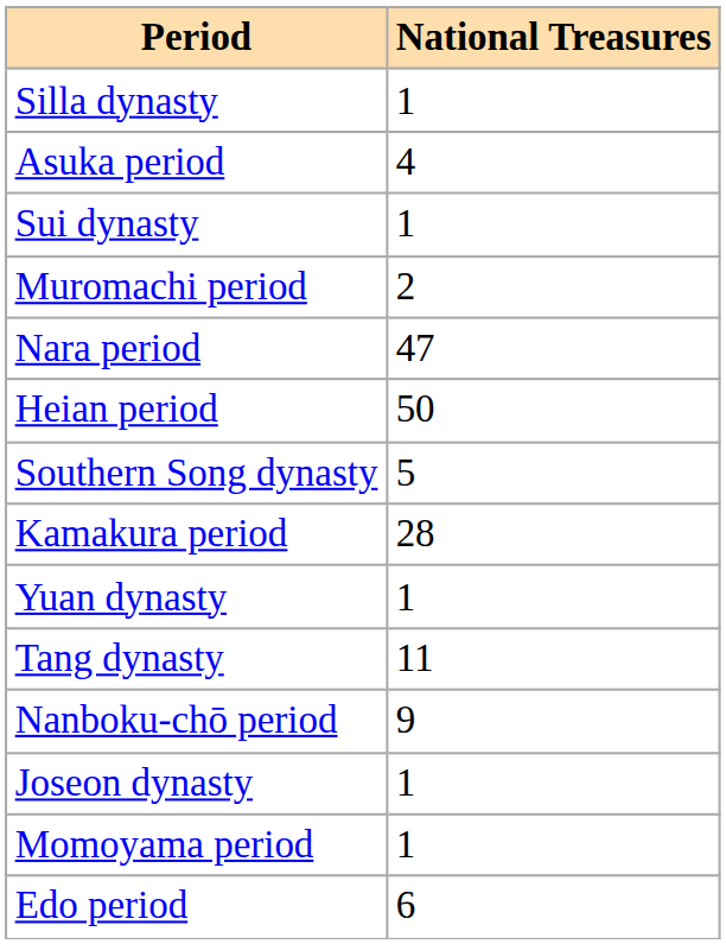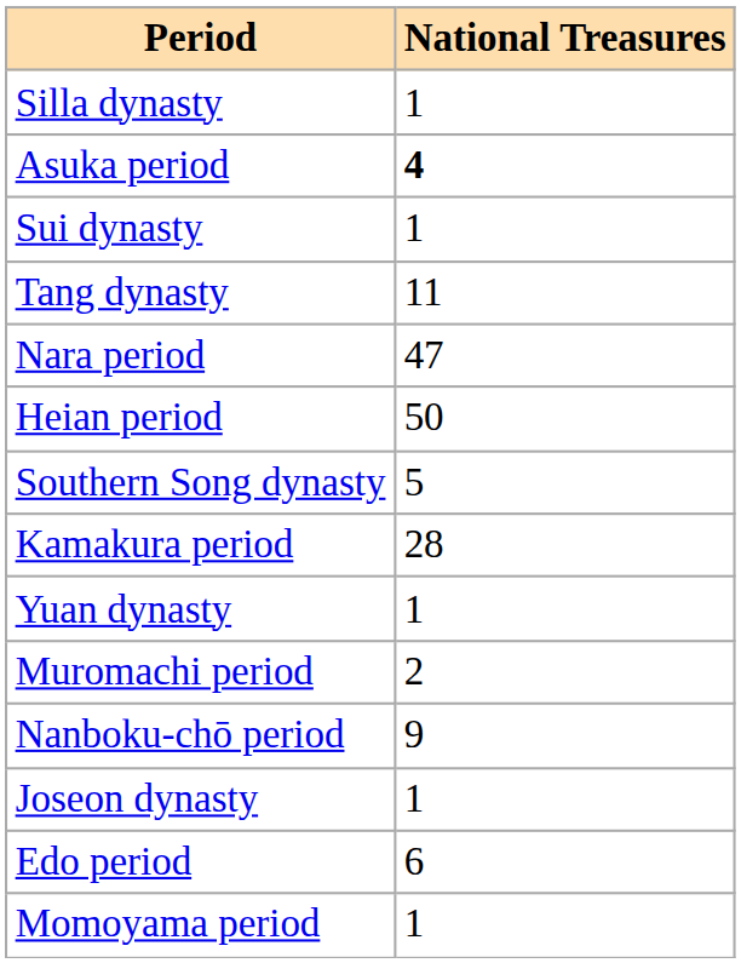Asuka period | National Treasures: normal -> bold
rows swapped: Tang dynasty <-> Muromachi period
rows swapped: Momoyama period <-> Edo period
